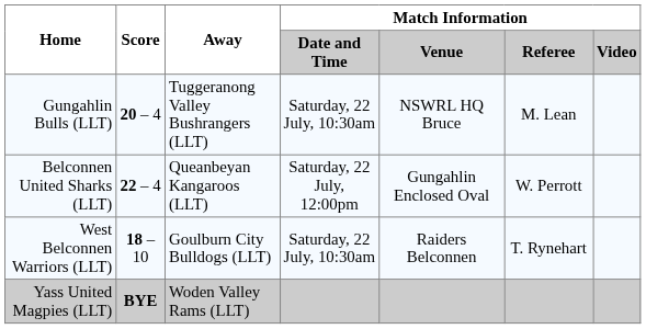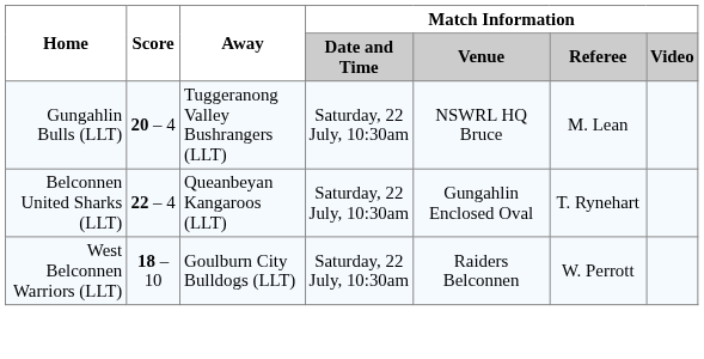Belconnen United Sharks (LLT) | Match Information / Date and Time: Saturday, 22 July, 12:00pm -> Saturday, 22 July, 10:30am
Belconnen United Sharks (LLT) | Match Information / Referee: W. Perrott -> T. Rynehart
West Belconnen Warriors (LLT) | Match Information / Referee: T. Rynehart -> W. Perrott
- row: Yass United Magpies (LLT) | BYE | Woden Valley Rams (LLT)
